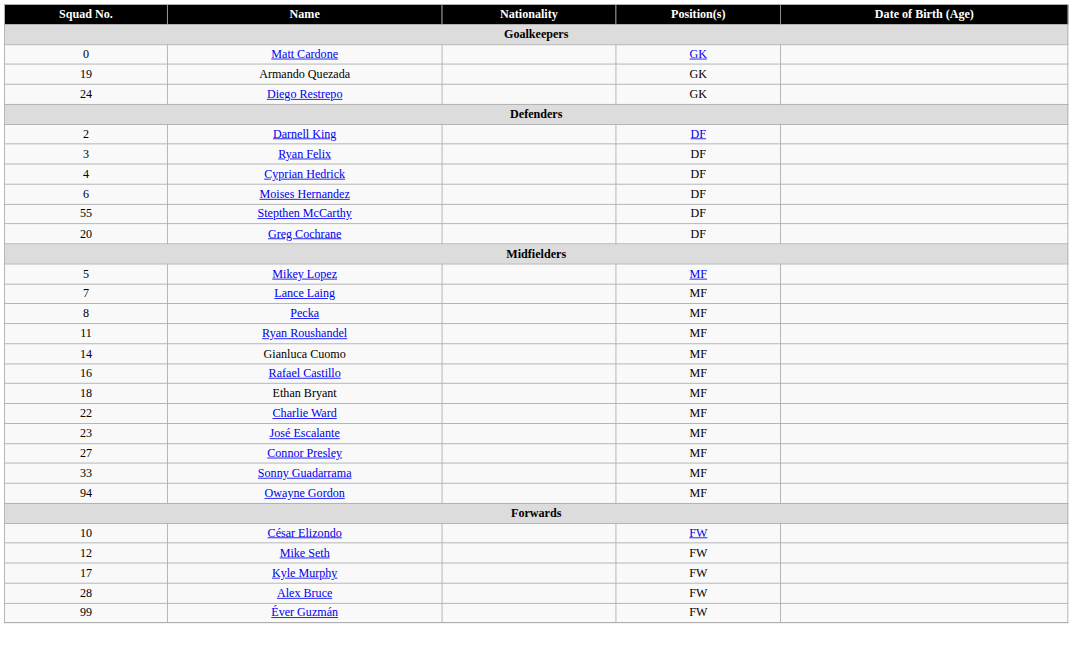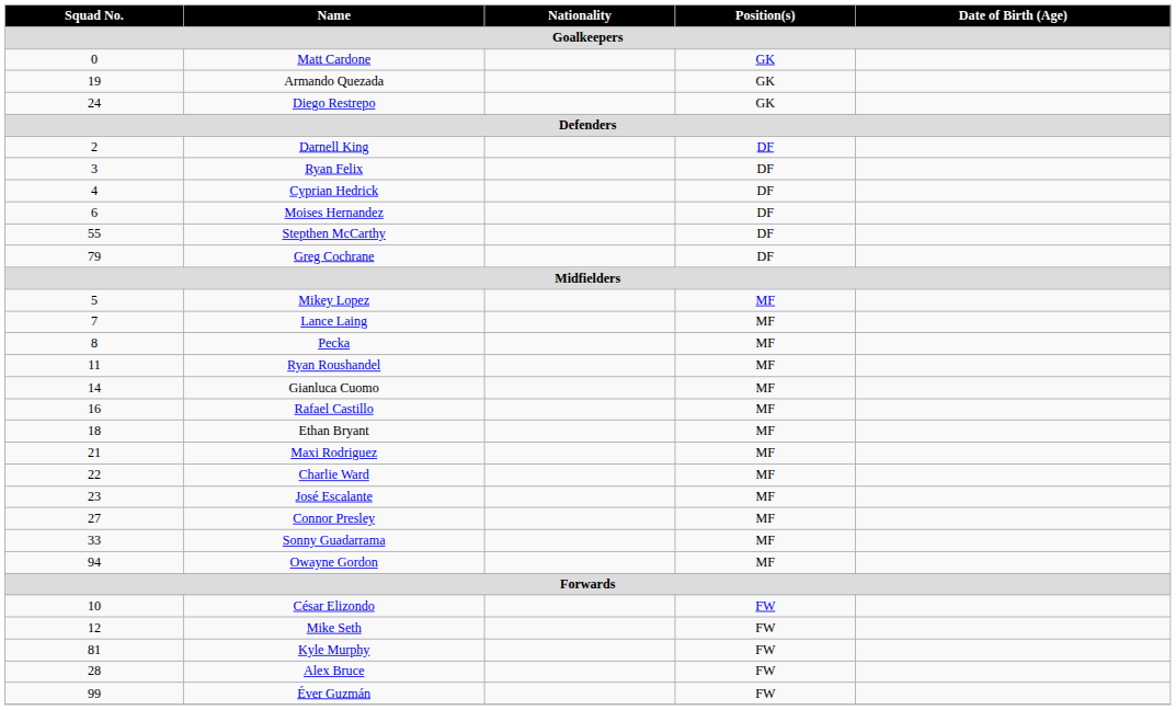Greg Cochrane | Squad No.: 20 -> 79
+ row: 21 | Maxi Rodriguez | MF
Kyle Murphy | Squad No.: 17 -> 81
